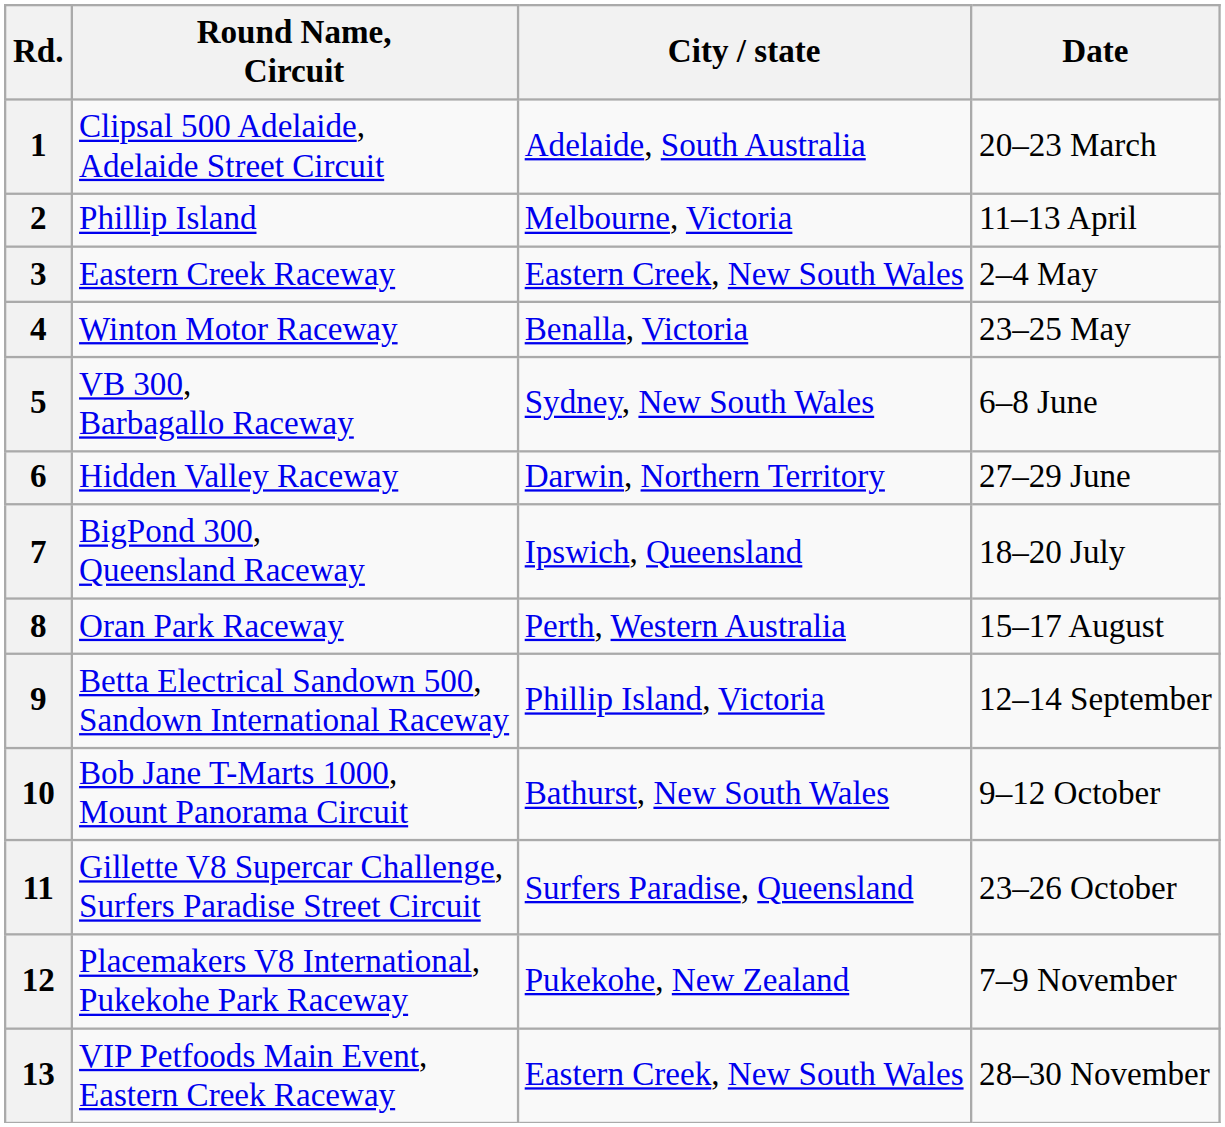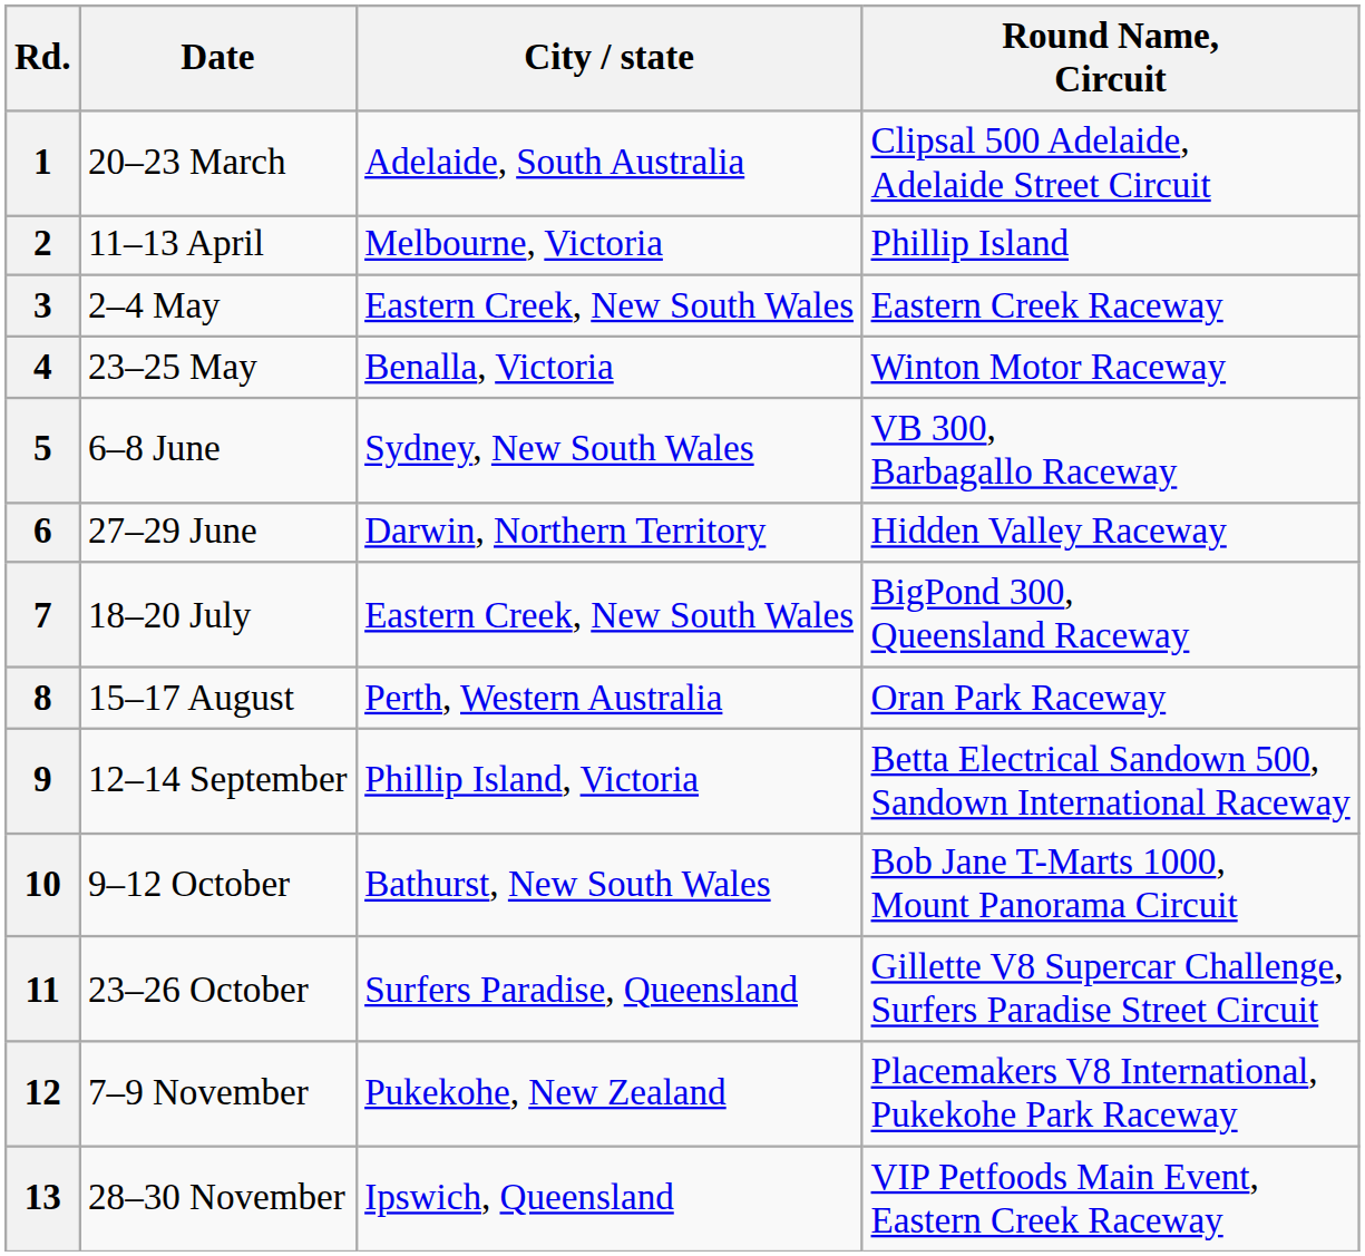columns swapped: Round Name, Circuit <-> Date
7 | City / state: Ipswich, Queensland -> Eastern Creek, New South Wales
13 | City / state: Eastern Creek, New South Wales -> Ipswich, Queensland
